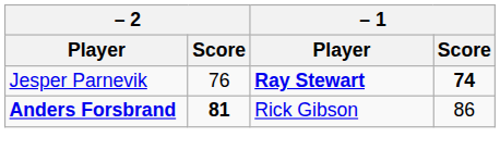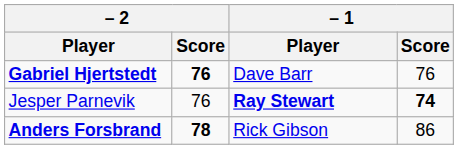+ row: Gabriel Hjertstedt | 76 | Dave Barr | 76
Anders Forsbrand | – 2 / Score: 81 -> 78
